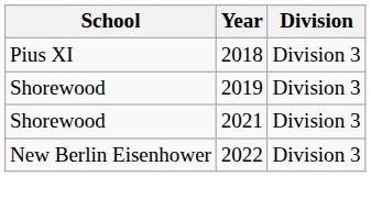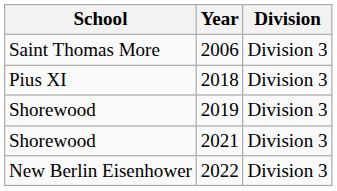+ row: Saint Thomas More | 2006 | Division 3
